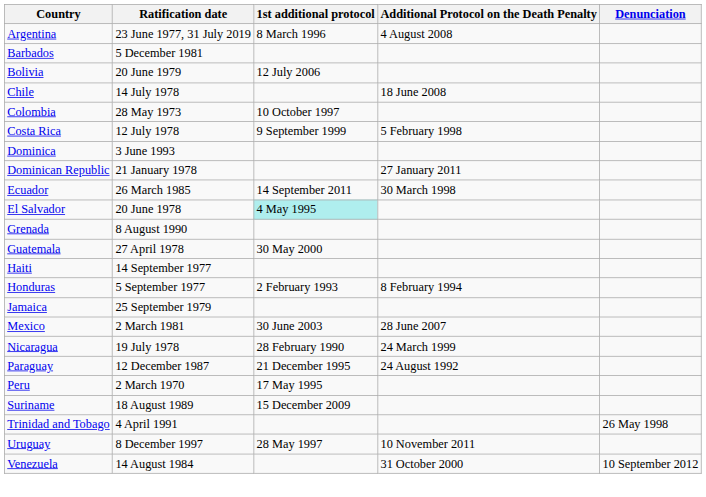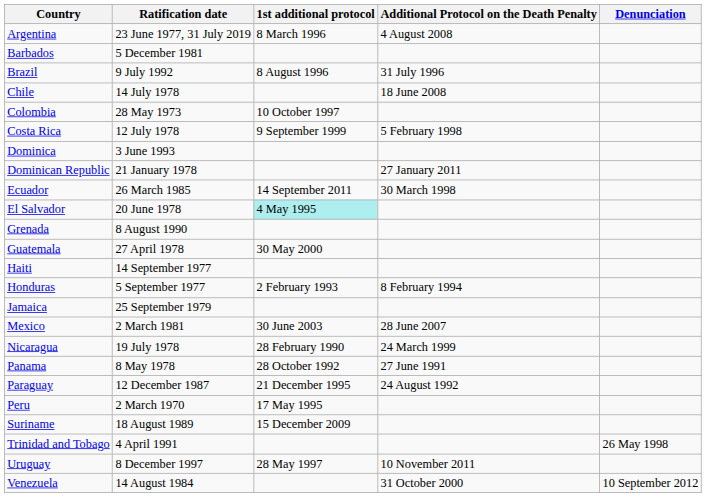- row: Bolivia | 20 June 1979 | 12 July 2006
+ row: Brazil | 9 July 1992 | 8 August 1996 | 31 July 1996
+ row: Panama | 8 May 1978 | 28 October 1992 | 27 June 1991
